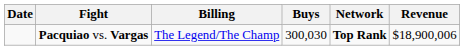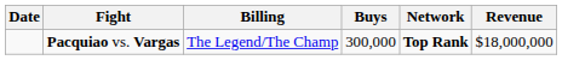Pacquiao vs. Vargas | Buys: 300,030 -> 300,000
Pacquiao vs. Vargas | Revenue: $18,900,006 -> $18,000,000
